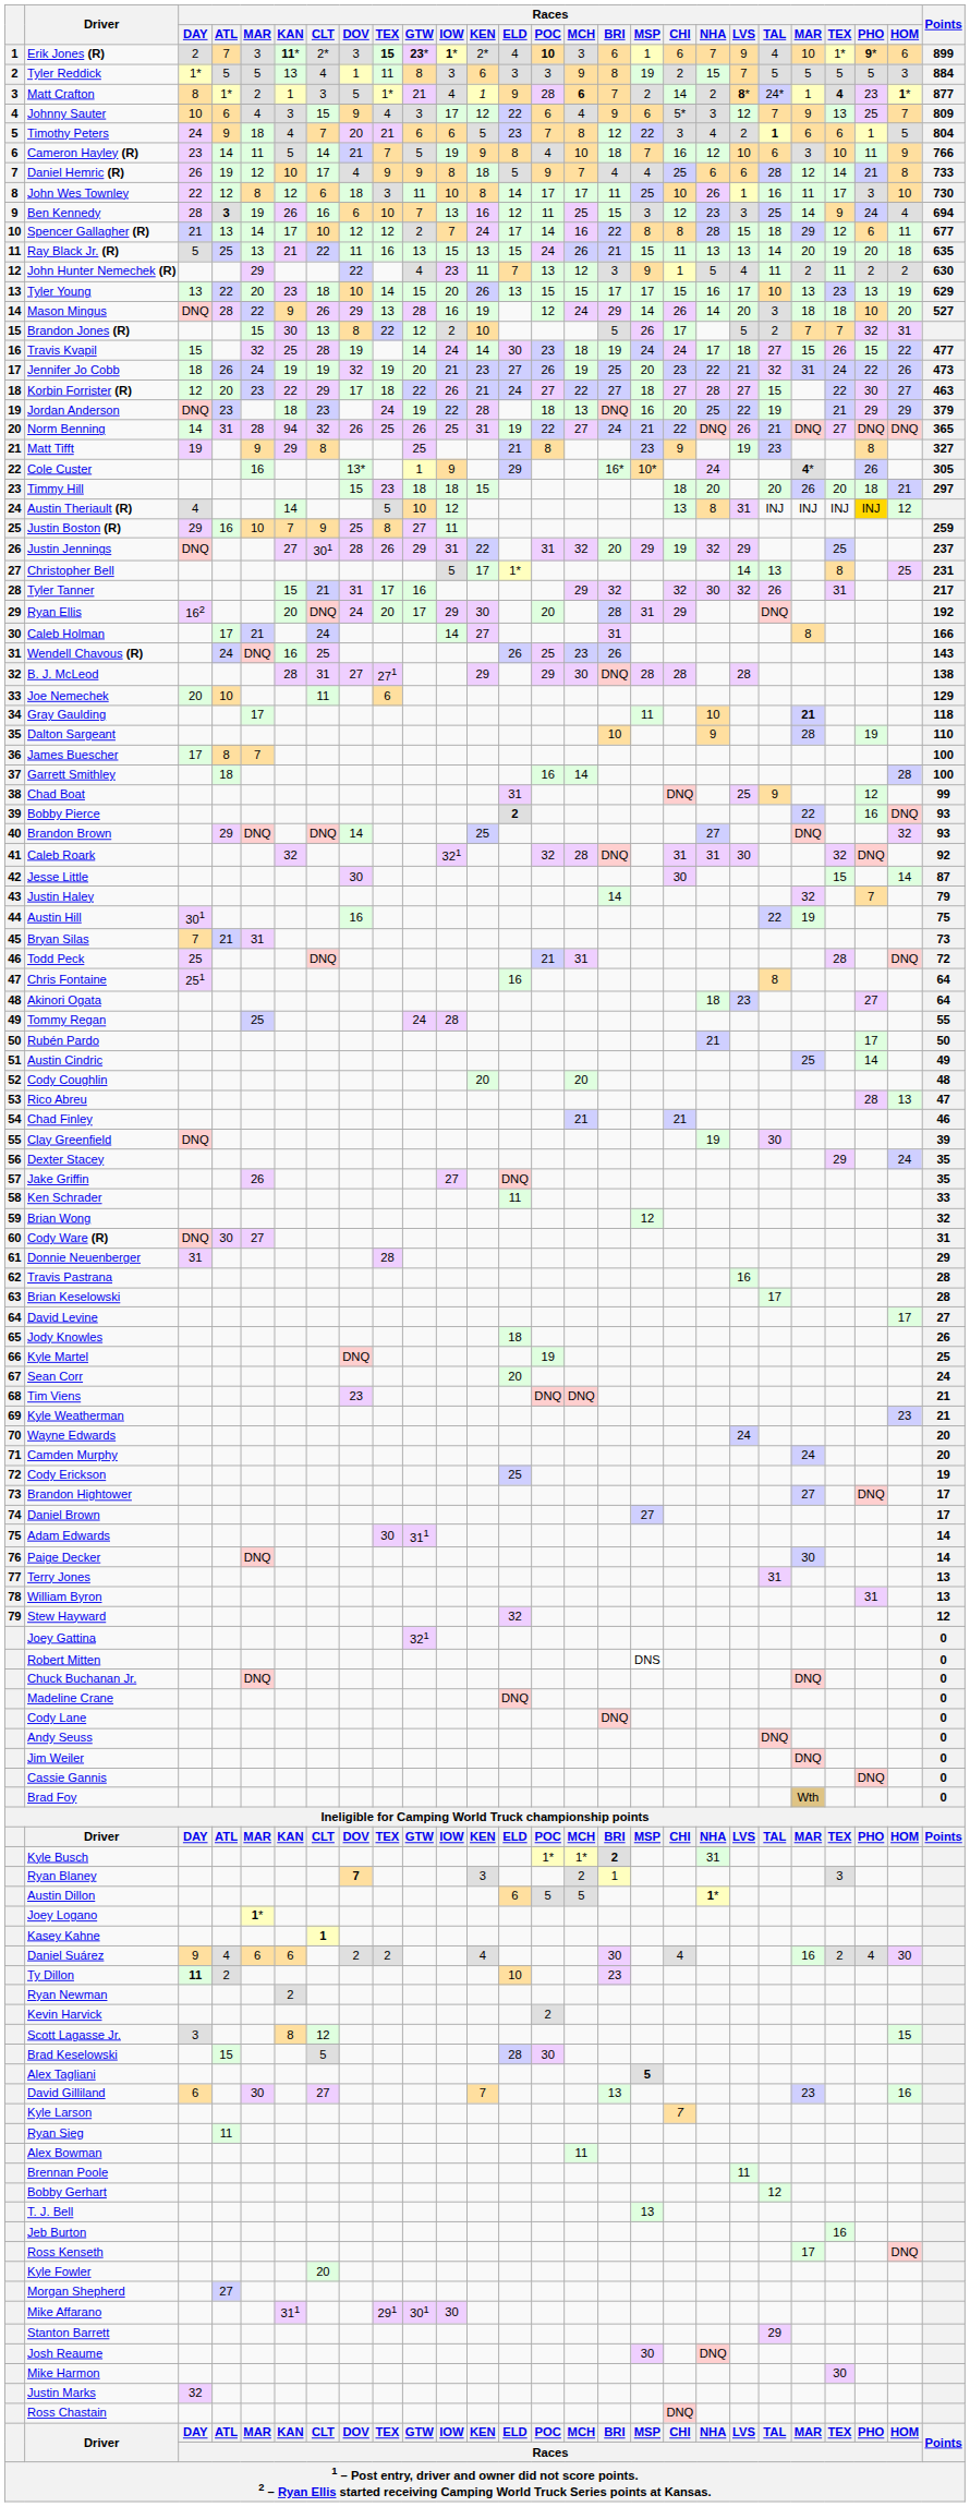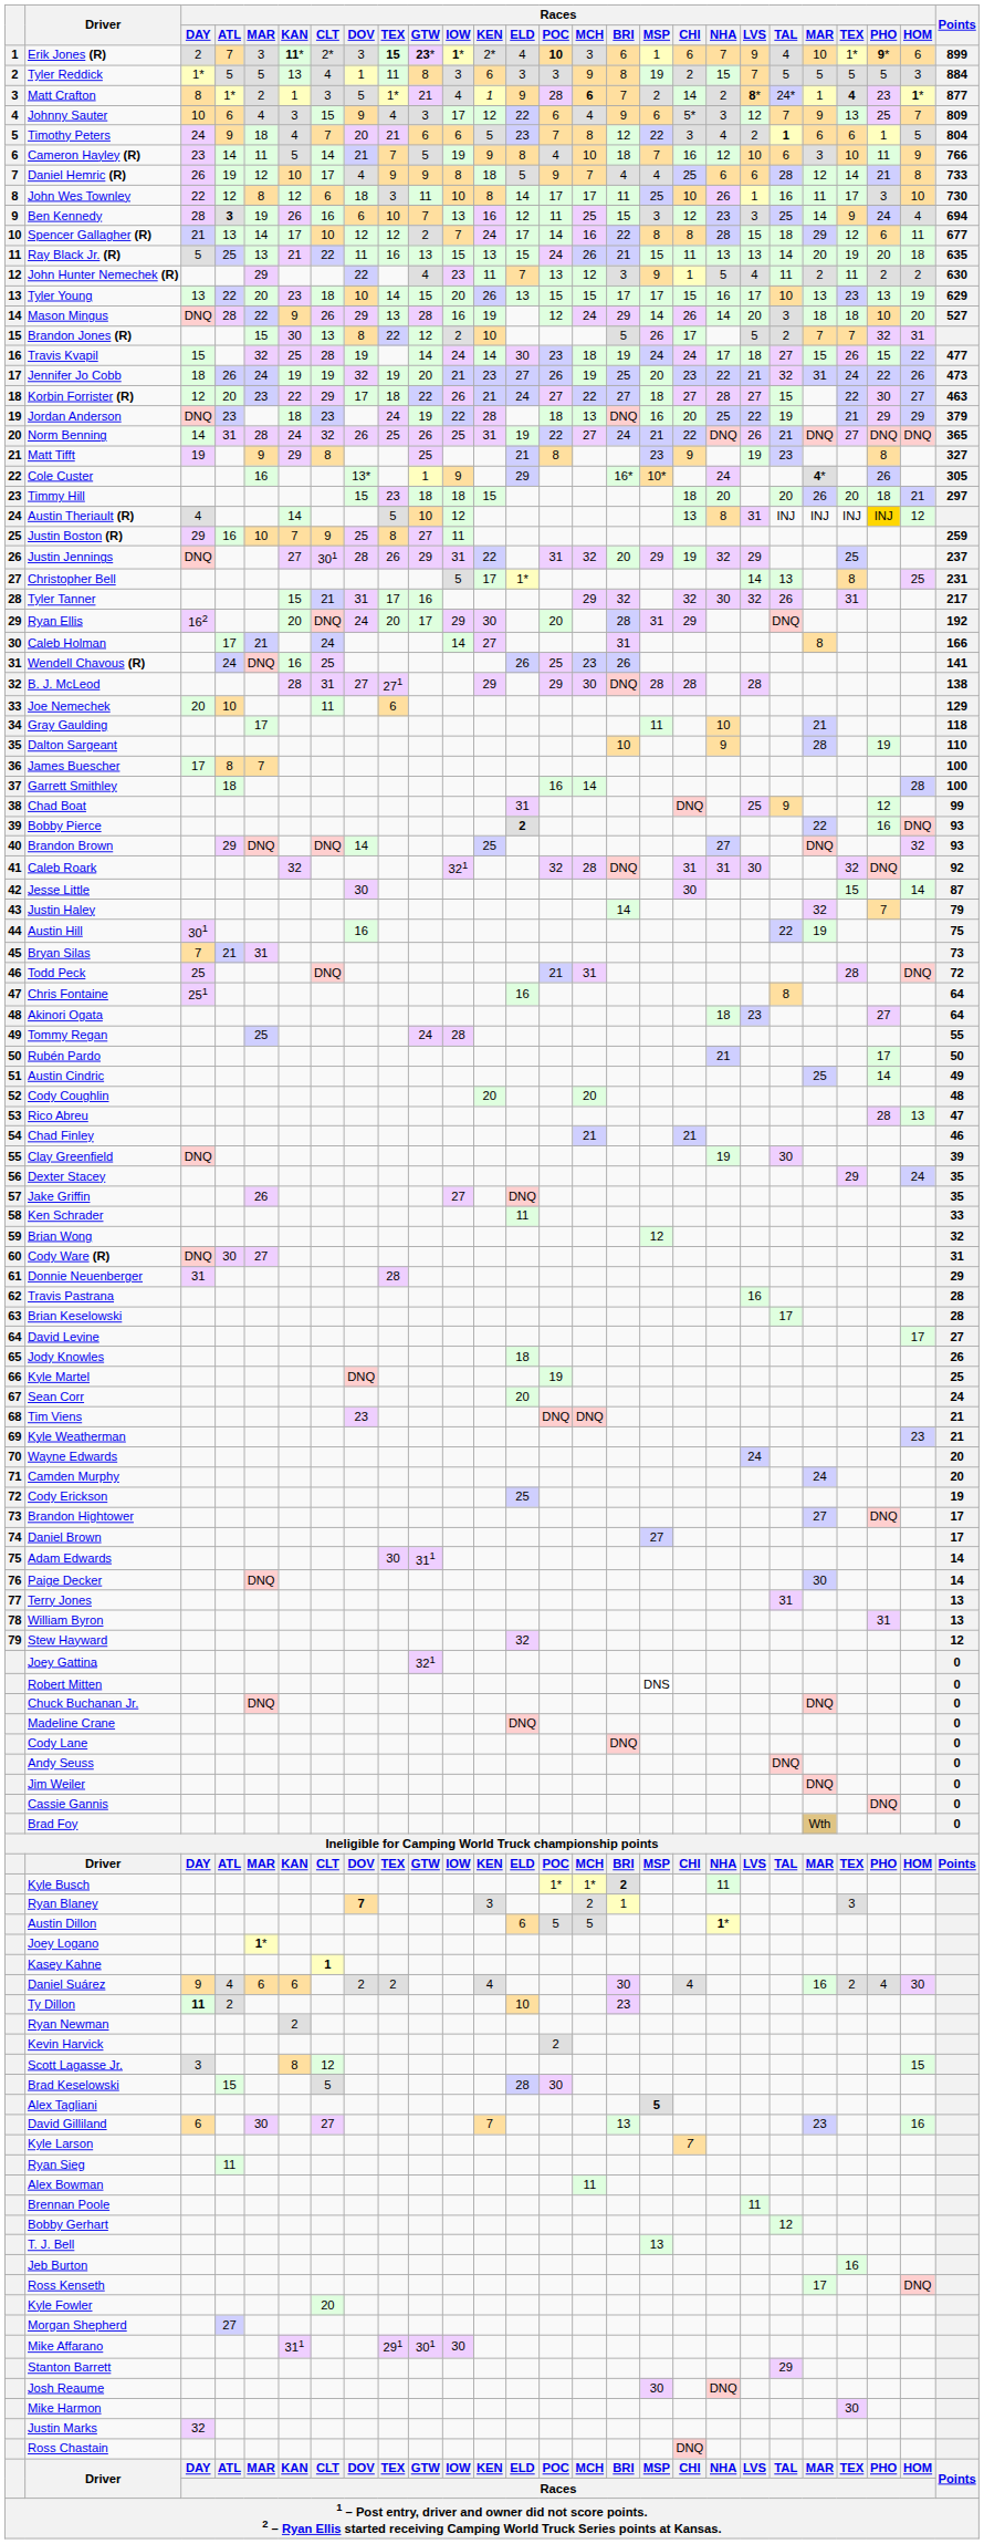Norm Benning | Races / KAN: 94 -> 24
Wendell Chavous (R) | Points: 143 -> 141
Gray Gaulding | column 22: bold -> normal
Kyle Busch | Races / NHA: 31 -> 11
